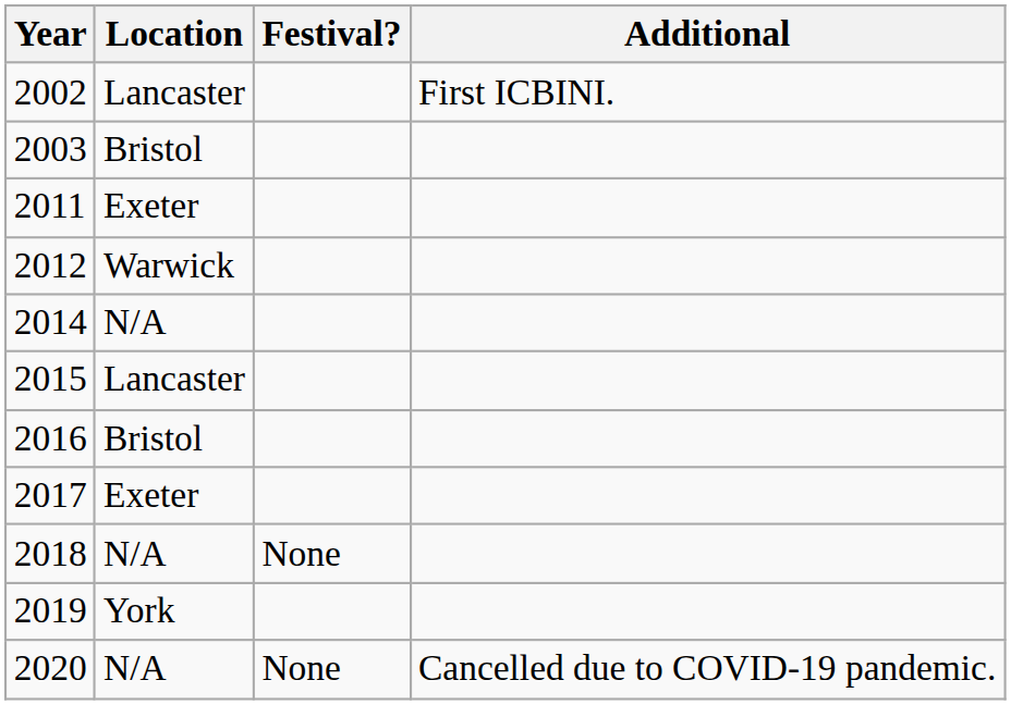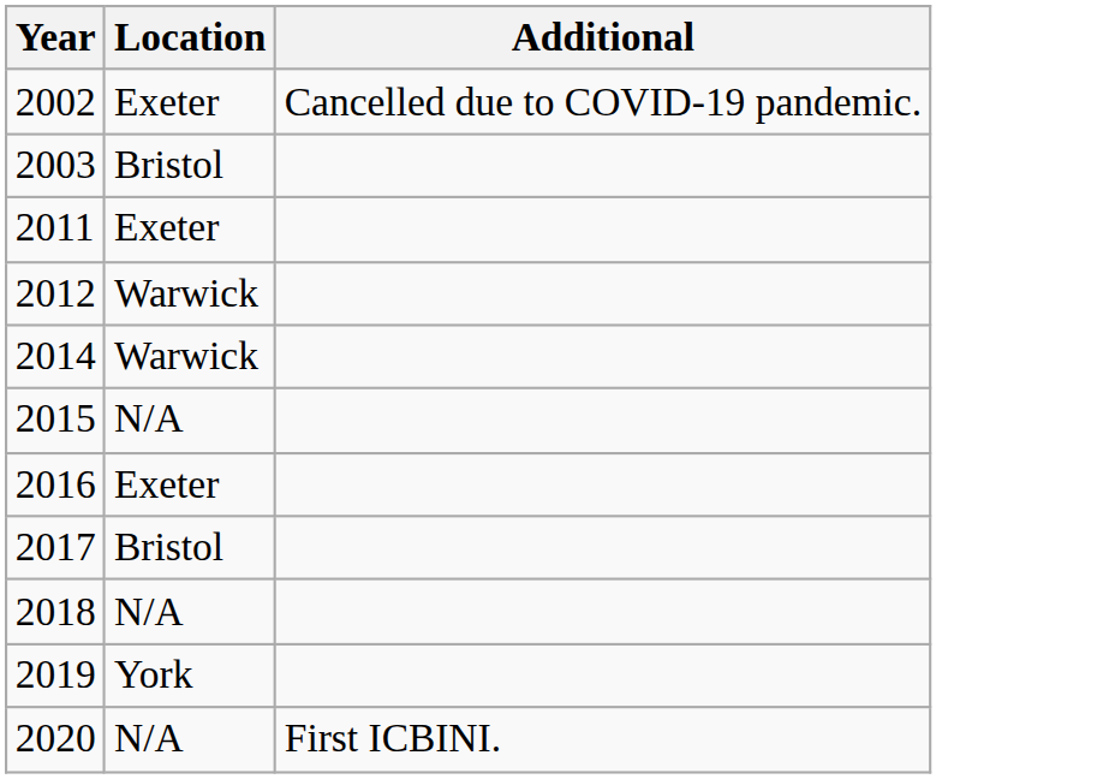- column: Festival? | None | None
2002 | Location: Lancaster -> Exeter
2002 | Additional: First ICBINI. -> Cancelled due to COVID-19 pandemic.
2014 | Location: N/A -> Warwick
2015 | Location: Lancaster -> N/A
2016 | Location: Bristol -> Exeter
2017 | Location: Exeter -> Bristol
2020 | Additional: Cancelled due to COVID-19 pandemic. -> First ICBINI.
